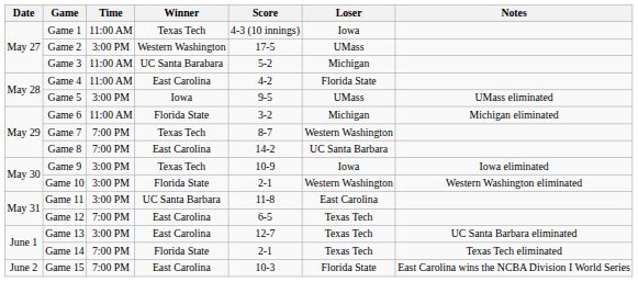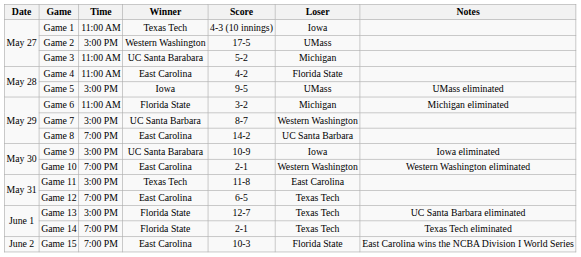Game 7 | Time: 7:00 PM -> 3:00 PM
Game 7 | Winner: Texas Tech -> UC Santa Barbara
Game 9 | Winner: Texas Tech -> UC Santa Barabara
Game 10 | Time: 3:00 PM -> 7:00 PM
Game 10 | Winner: Florida State -> East Carolina
Game 11 | Winner: UC Santa Barbara -> Texas Tech
Game 13 | Winner: East Carolina -> Florida State
